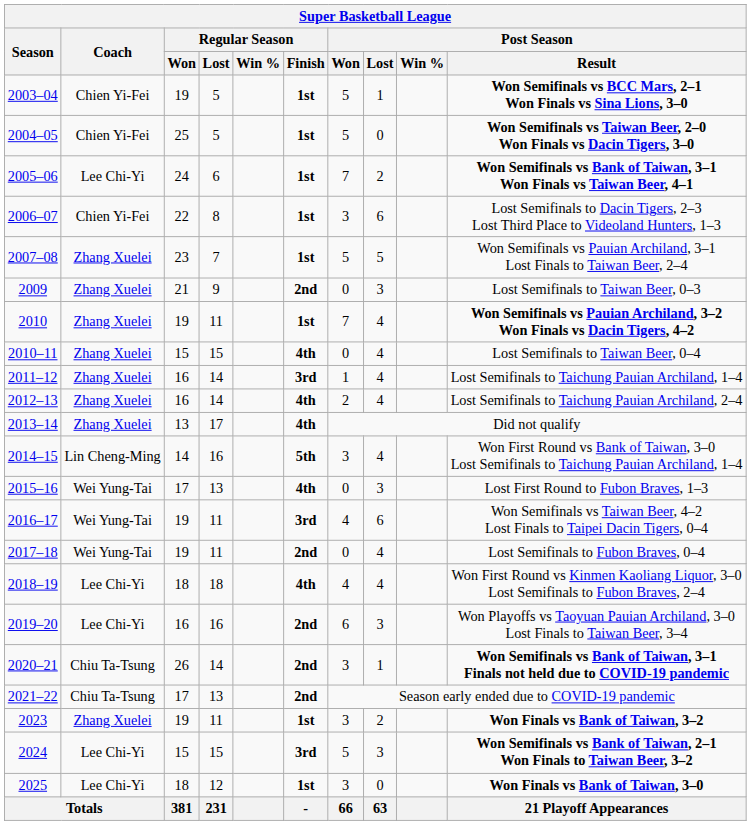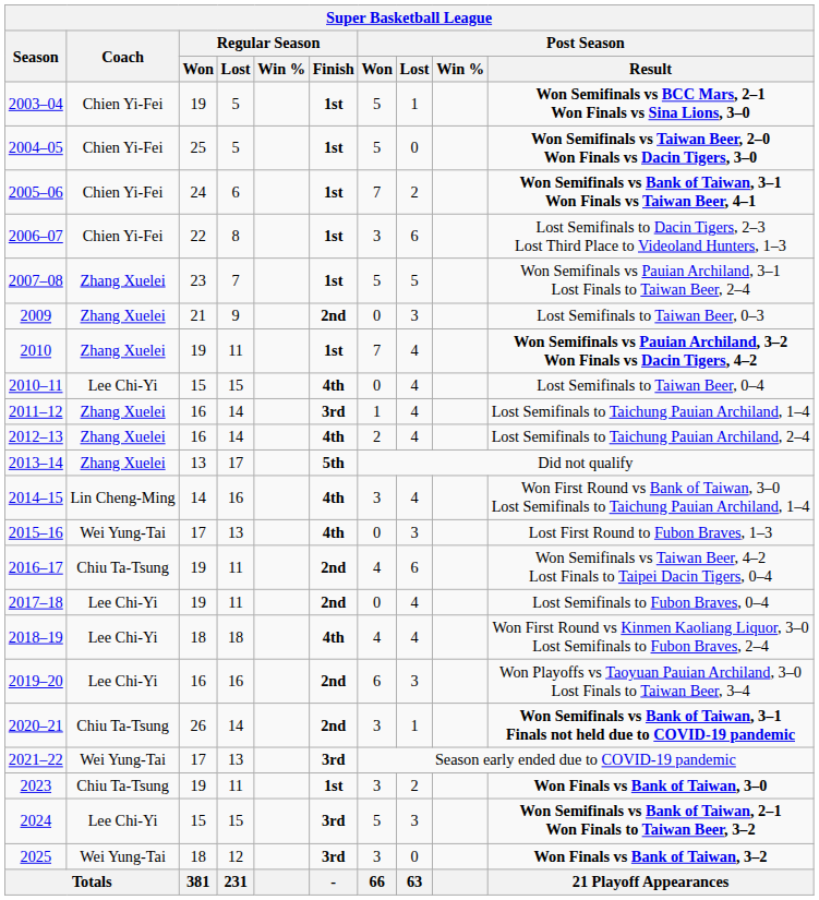2005–06 | Coach: Lee Chi-Yi -> Chien Yi-Fei
2010–11 | Coach: Zhang Xuelei -> Lee Chi-Yi
2013–14 | Regular Season / Finish: 4th -> 5th
2014–15 | Regular Season / Finish: 5th -> 4th
2016–17 | Coach: Wei Yung-Tai -> Chiu Ta-Tsung
2016–17 | Regular Season / Finish: 3rd -> 2nd
2017–18 | Coach: Wei Yung-Tai -> Lee Chi-Yi
2021–22 | Coach: Chiu Ta-Tsung -> Wei Yung-Tai
2021–22 | Regular Season / Finish: 2nd -> 3rd
2023 | Coach: Zhang Xuelei -> Chiu Ta-Tsung
2023 | Post Season / Result: Won Finals vs Bank of Taiwan, 3–2 -> Won Finals vs Bank of Taiwan, 3–0
2025 | Coach: Lee Chi-Yi -> Wei Yung-Tai
2025 | Regular Season / Finish: 1st -> 3rd
2025 | Post Season / Result: Won Finals vs Bank of Taiwan, 3–0 -> Won Finals vs Bank of Taiwan, 3–2
